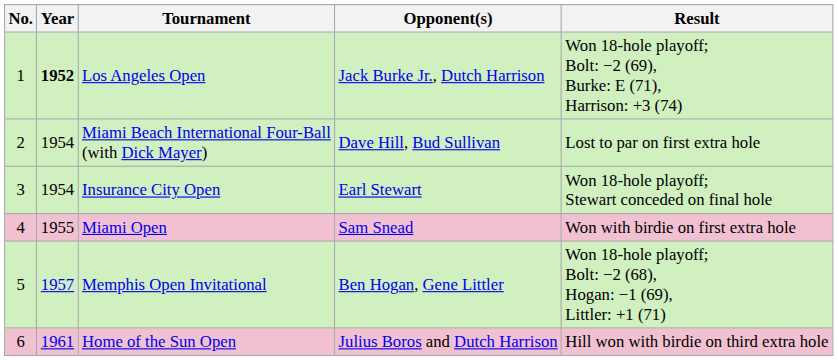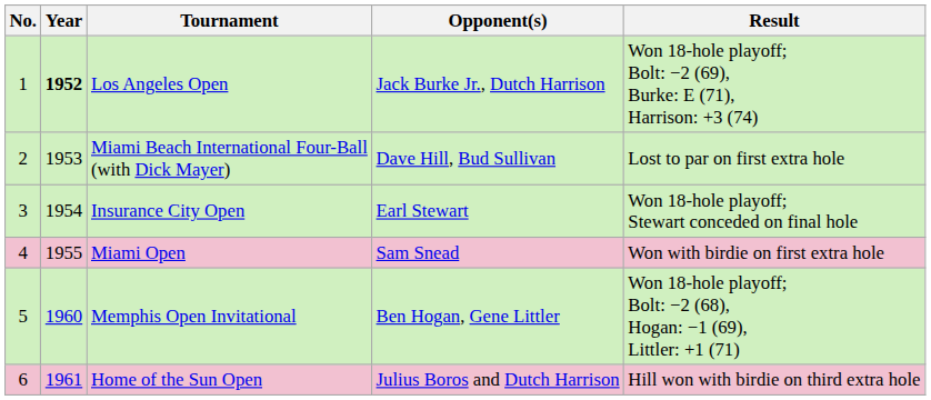Miami Beach International Four-Ball (with Dick Mayer) | Year: 1954 -> 1953
Memphis Open Invitational | Year: 1957 -> 1960
